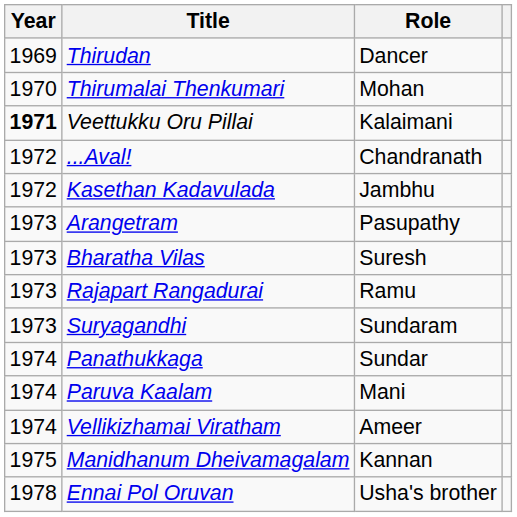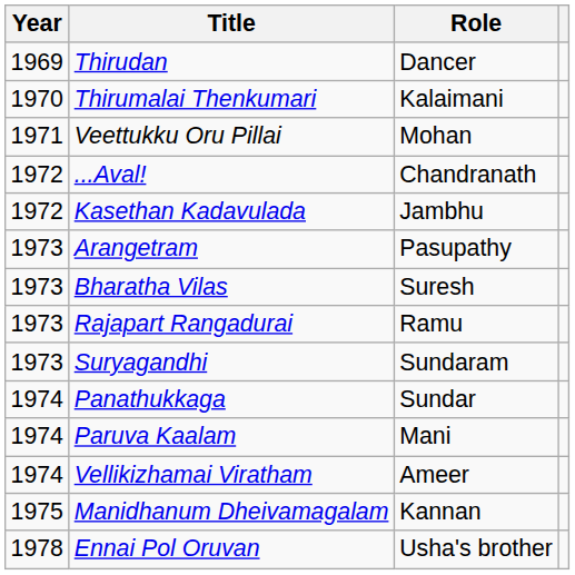Thirumalai Thenkumari | Role: Mohan -> Kalaimani
Veettukku Oru Pillai | Year: bold -> normal
Veettukku Oru Pillai | Role: Kalaimani -> Mohan
